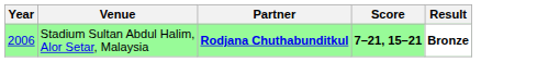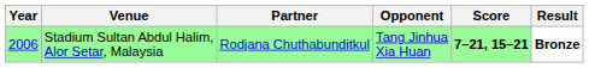+ column: Opponent | Tang Jinhua Xia Huan
Stadium Sultan Abdul Halim, Alor Setar, Malaysia | Partner: bold -> normal
